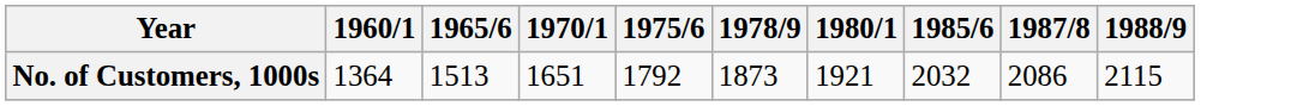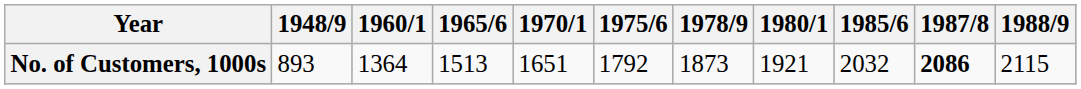+ column: 1948/9 | 893
No. of Customers, 1000s | 1987/8: normal -> bold
